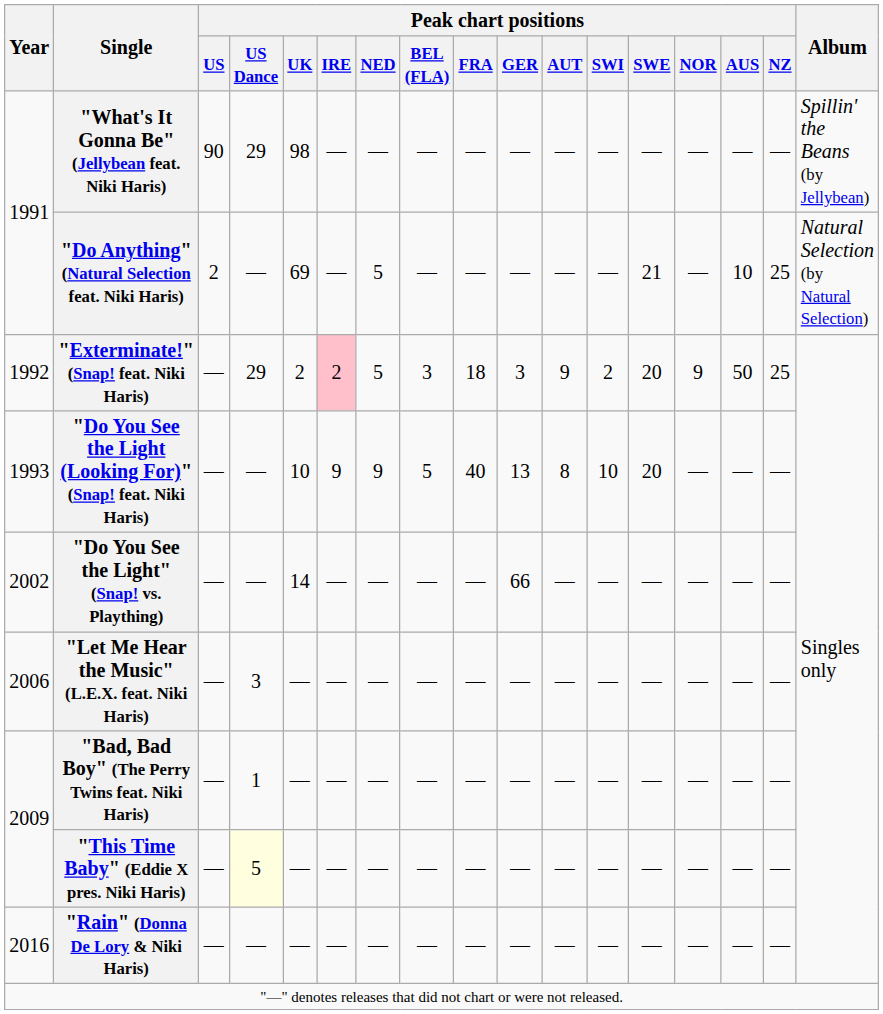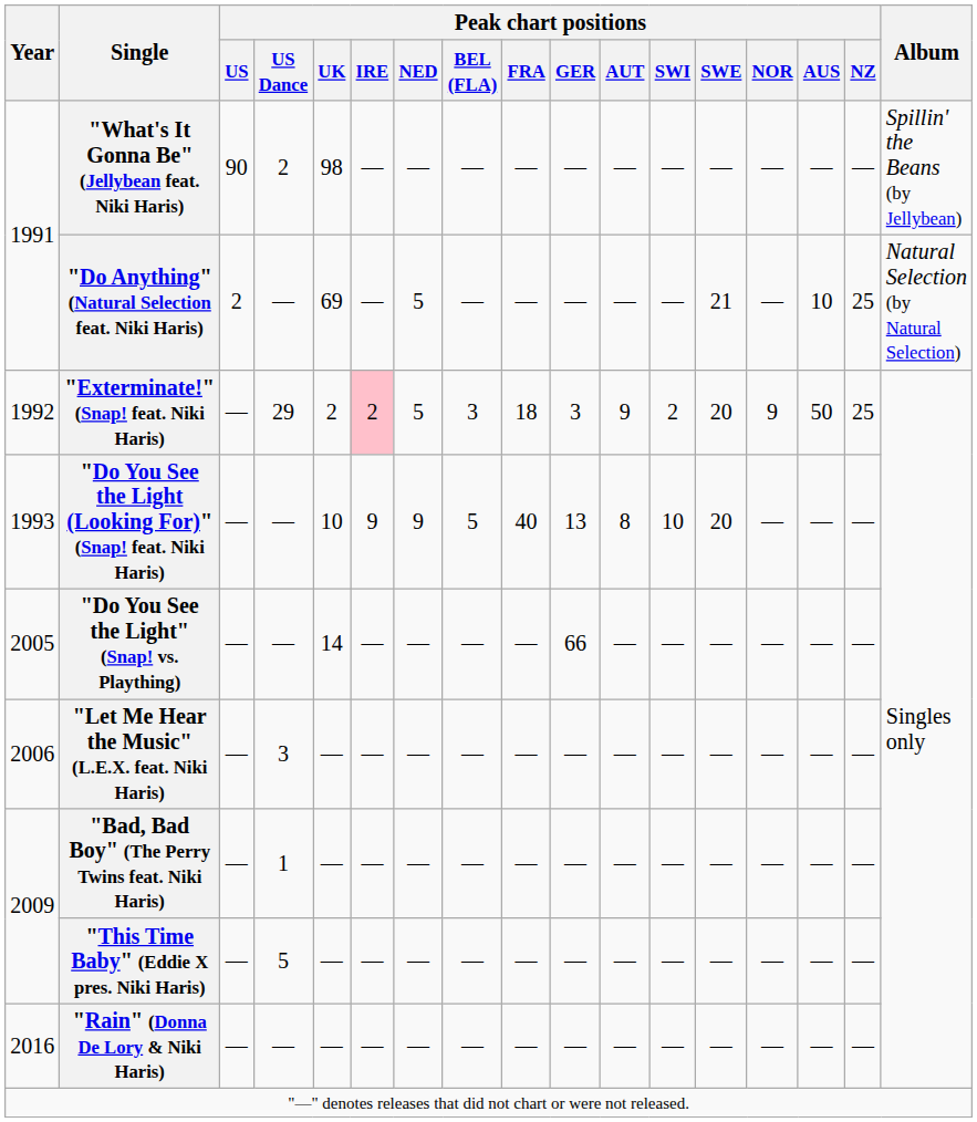"What's It Gonna Be" (Jellybean feat. Niki Haris) | Peak chart positions / US Dance: 29 -> 2
"Do You See the Light" (Snap! vs. Plaything) | Year: 2002 -> 2005
"This Time Baby" (Eddie X pres. Niki Haris) | Peak chart positions / US Dance: lightyellow background -> no background
